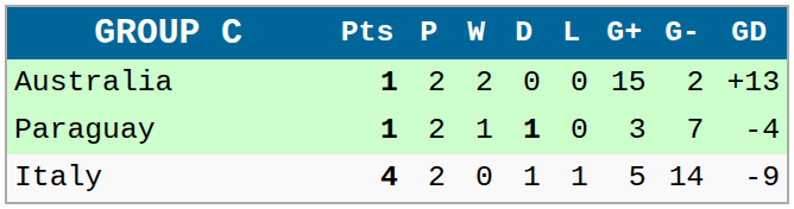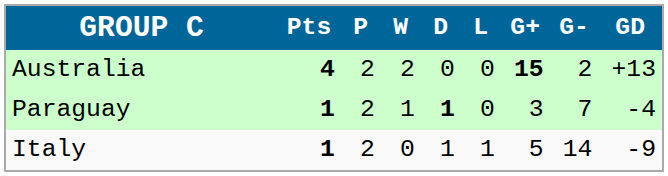Australia | Pts: 1 -> 4
Australia | G+: normal -> bold
Italy | Pts: 4 -> 1
